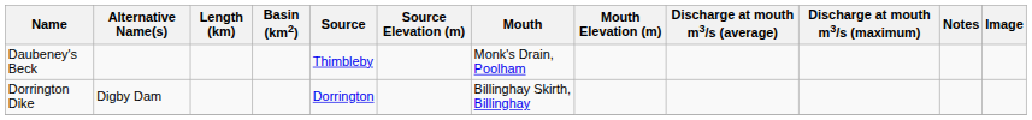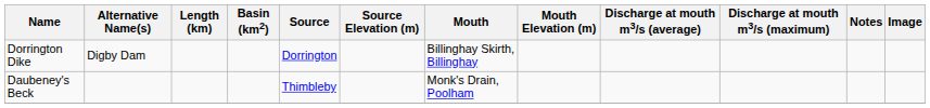rows swapped: Daubeney's Beck <-> Dorrington Dike
